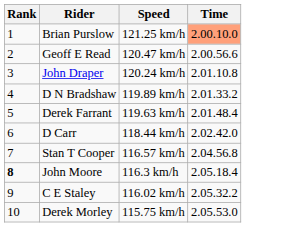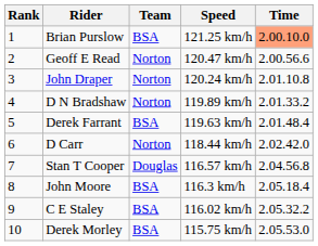+ column: Team | BSA | Norton | Norton | Norton | BSA | Norton | Douglas | BSA | BSA | BSA
John Moore | Rank: bold -> normal
